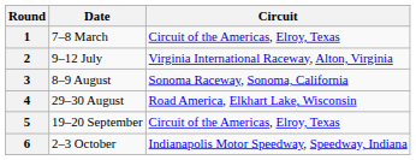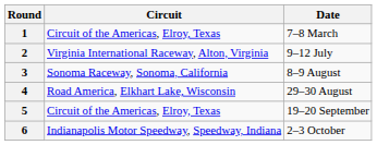columns swapped: Circuit <-> Date
